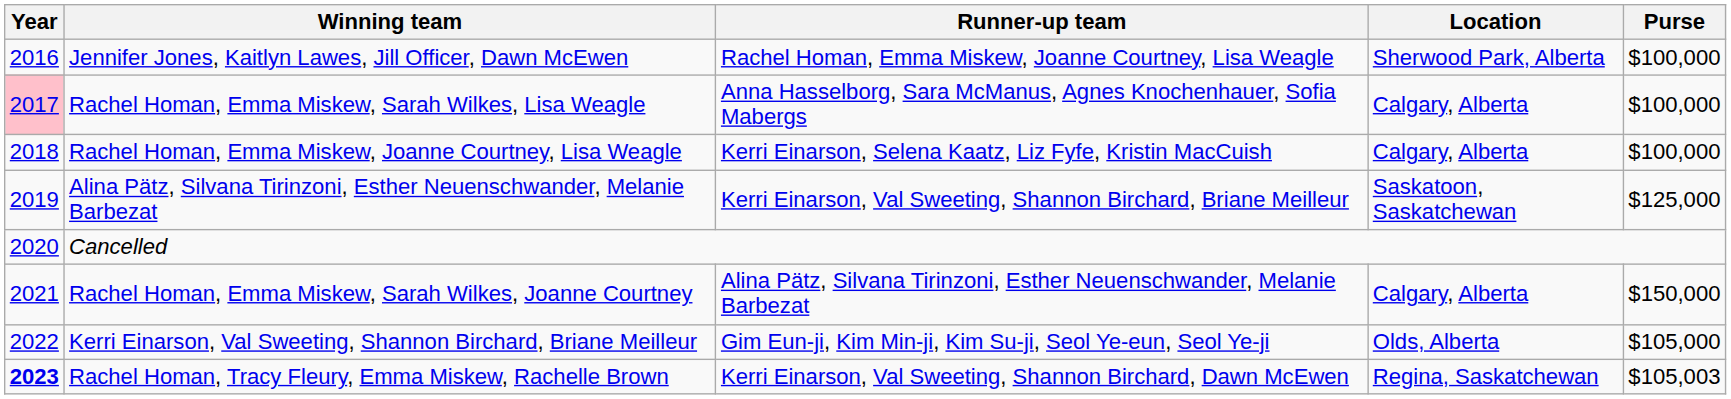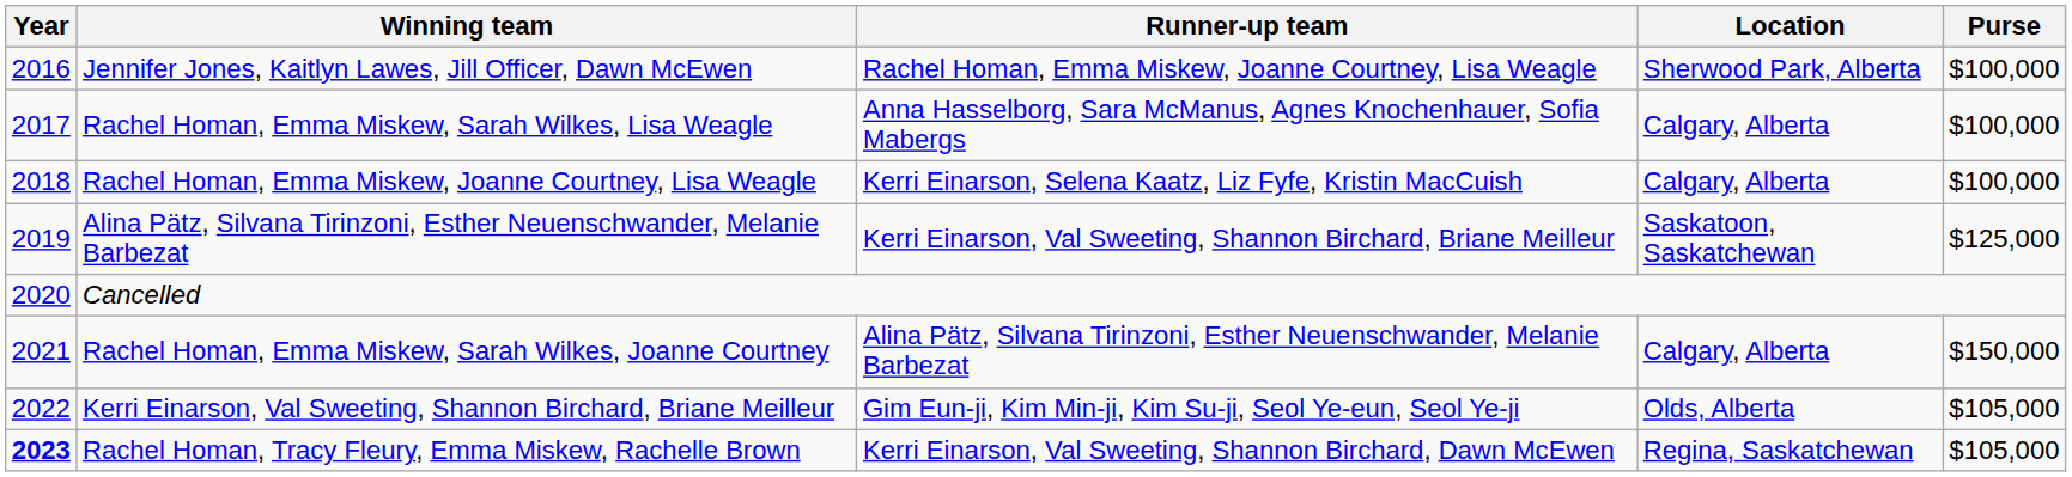Rachel Homan, Emma Miskew, Sarah Wilkes, Lisa Weagle | Year: pink background -> no background
Rachel Homan, Tracy Fleury, Emma Miskew, Rachelle Brown | Purse: $105,003 -> $105,000
